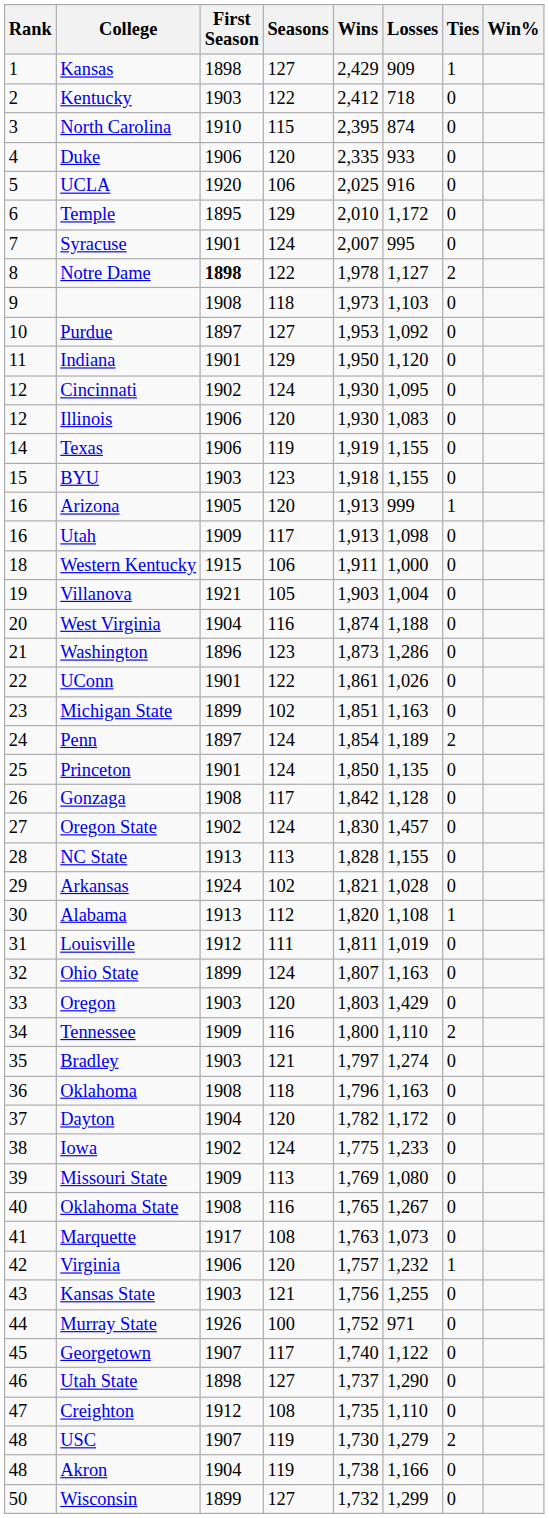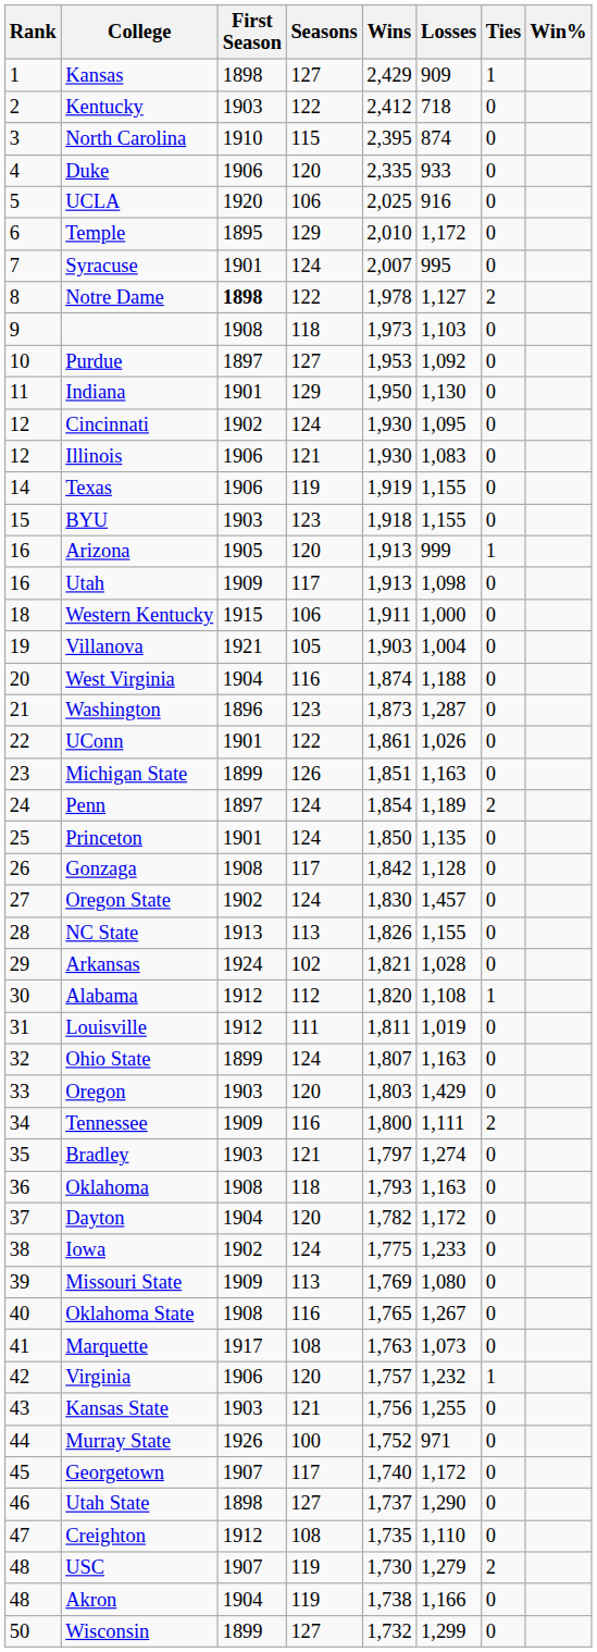Indiana | Losses: 1,120 -> 1,130
Illinois | Seasons: 120 -> 121
Washington | Losses: 1,286 -> 1,287
Michigan State | Seasons: 102 -> 126
NC State | Wins: 1,828 -> 1,826
Alabama | First Season: 1913 -> 1912
Tennessee | Losses: 1,110 -> 1,111
Oklahoma | Wins: 1,796 -> 1,793
Georgetown | Losses: 1,122 -> 1,172
